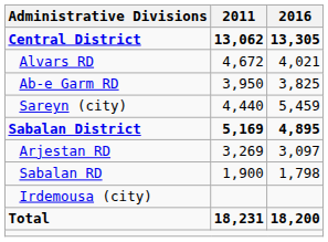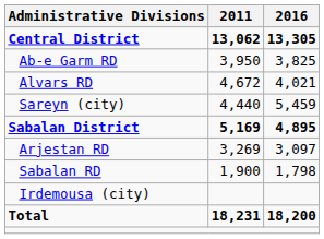rows swapped: Ab-e Garm RD <-> Alvars RD
